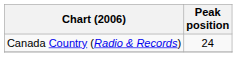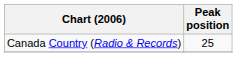Canada Country (Radio & Records) | Peak position: 24 -> 25
